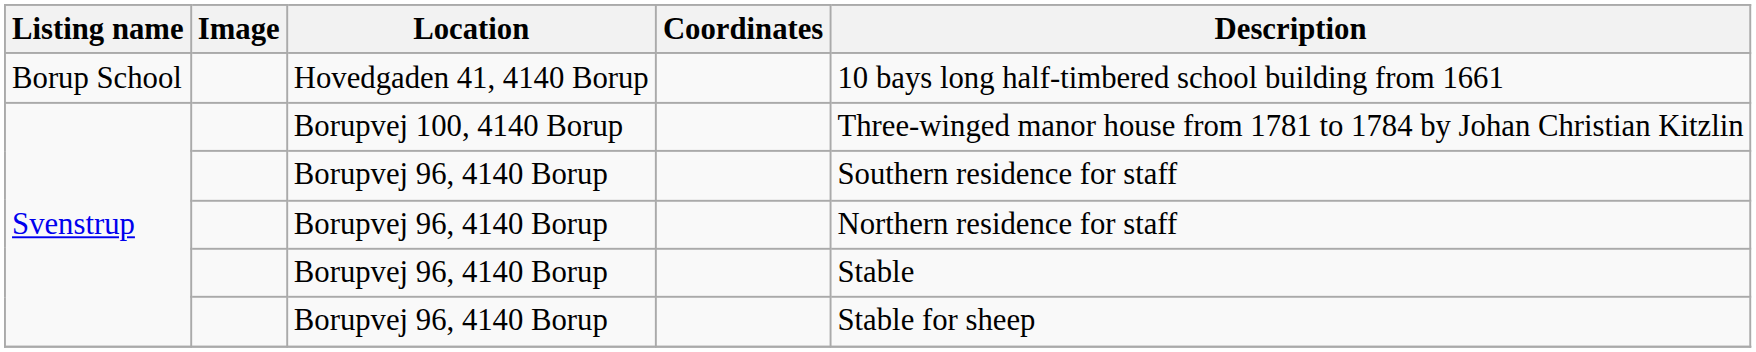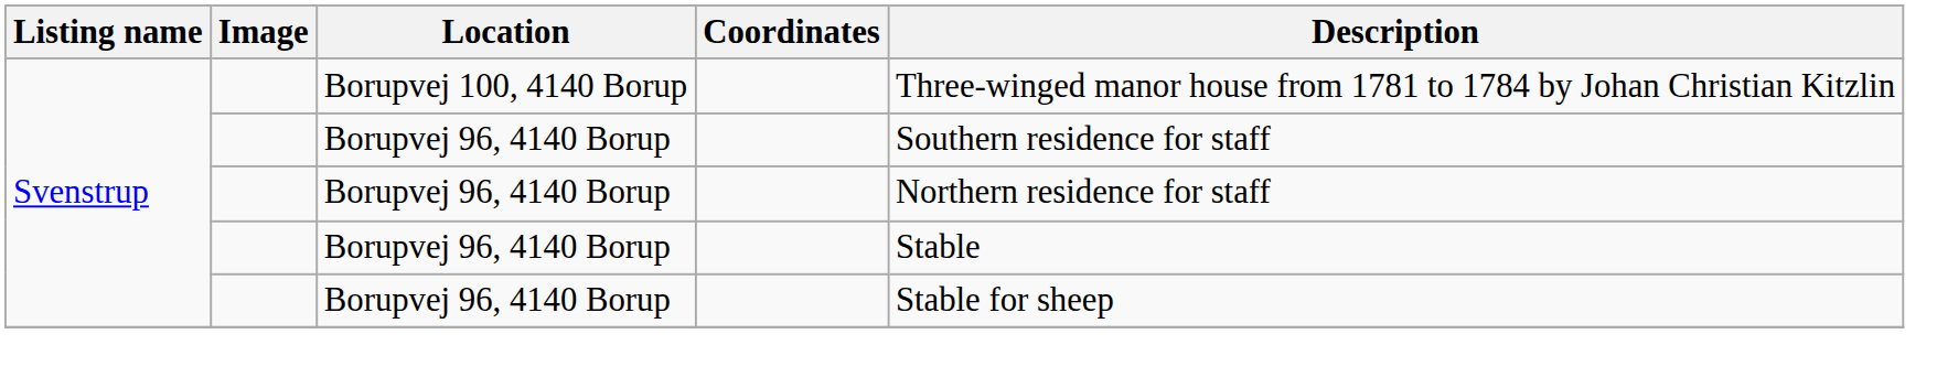- row: Borup School | Hovedgaden 41, 4140 Borup | 10 bays long half-timbered school building from 1661
